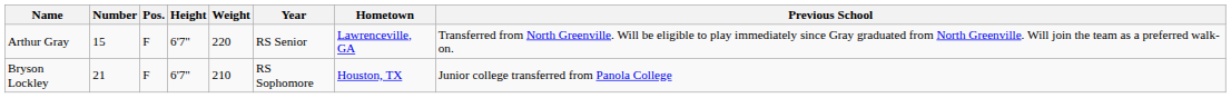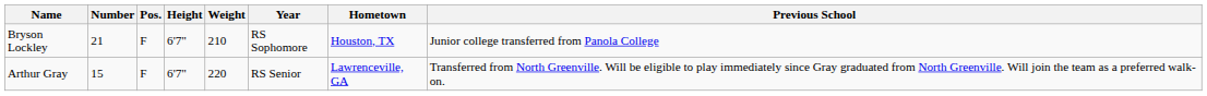rows swapped: Arthur Gray <-> Bryson Lockley
